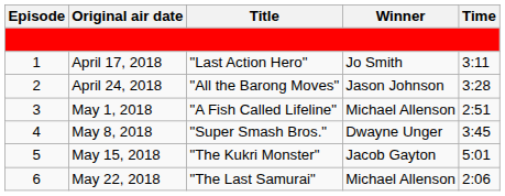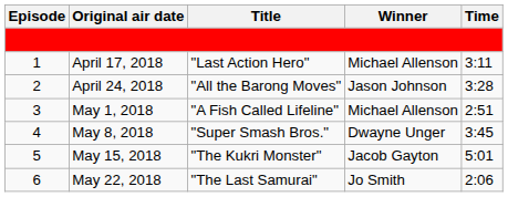April 17, 2018 | Winner: Jo Smith -> Michael Allenson
May 22, 2018 | Winner: Michael Allenson -> Jo Smith
